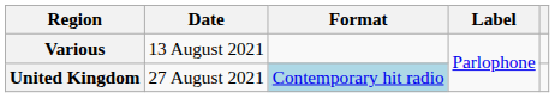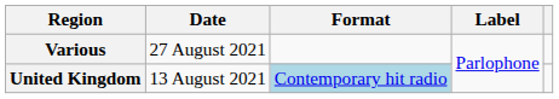Various | Date: 13 August 2021 -> 27 August 2021
United Kingdom | Date: 27 August 2021 -> 13 August 2021
